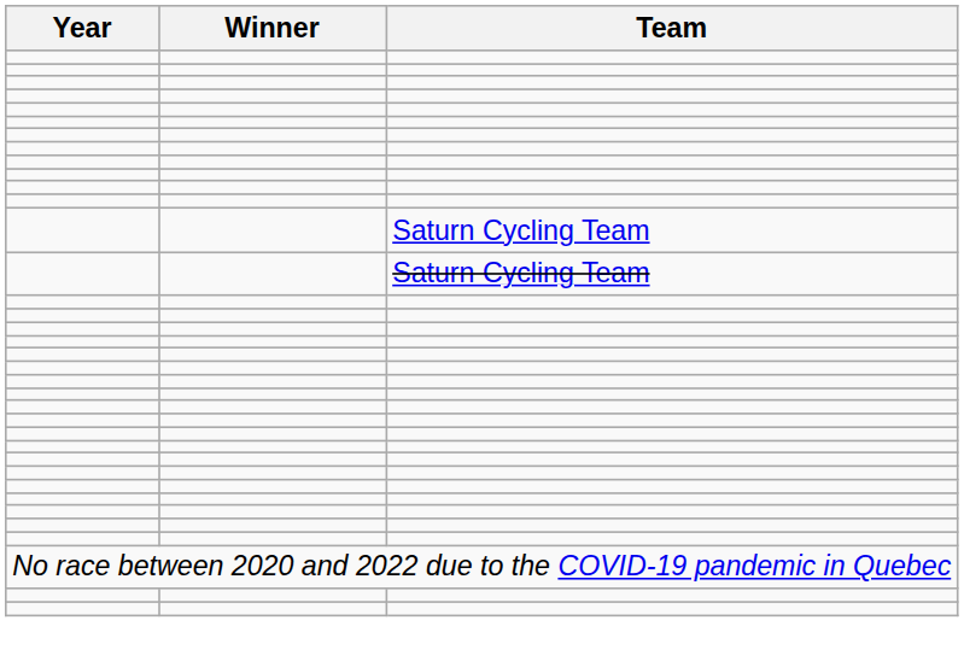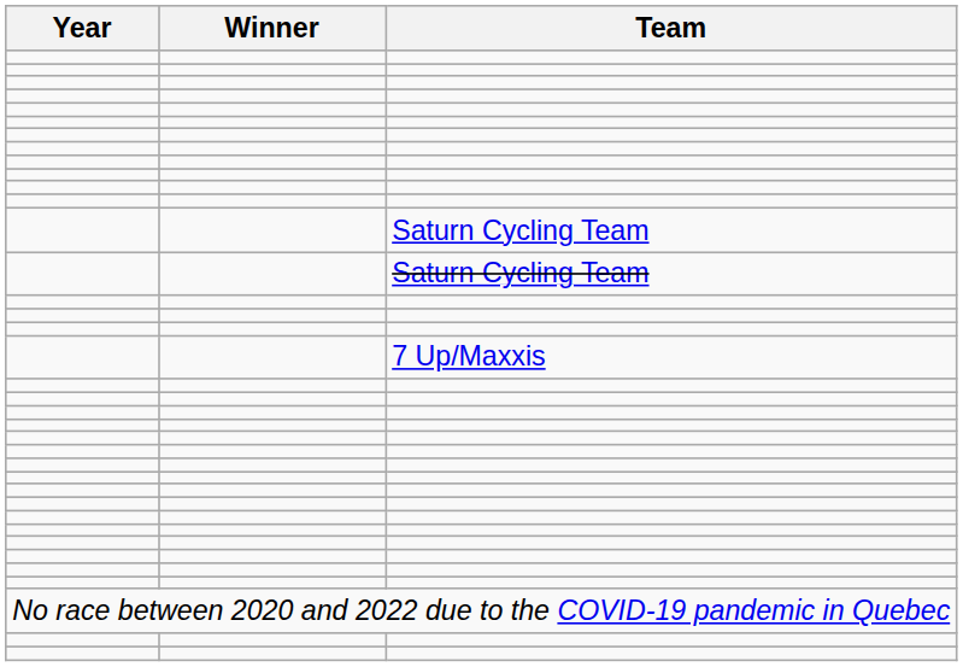+ row: 7 Up/Maxxis
